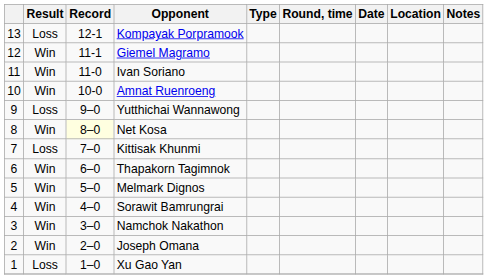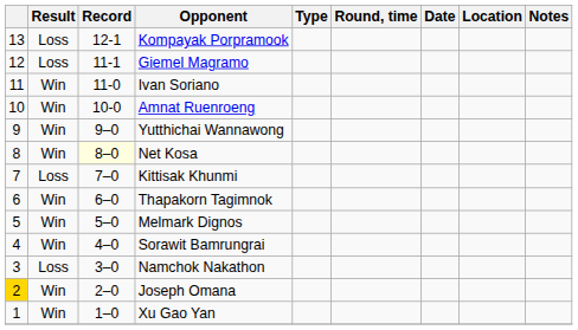Giemel Magramo | Result: Win -> Loss
Yutthichai Wannawong | Result: Loss -> Win
Namchok Nakathon | Result: Win -> Loss
Joseph Omana | column 1: no background -> gold background
Xu Gao Yan | Result: Loss -> Win
